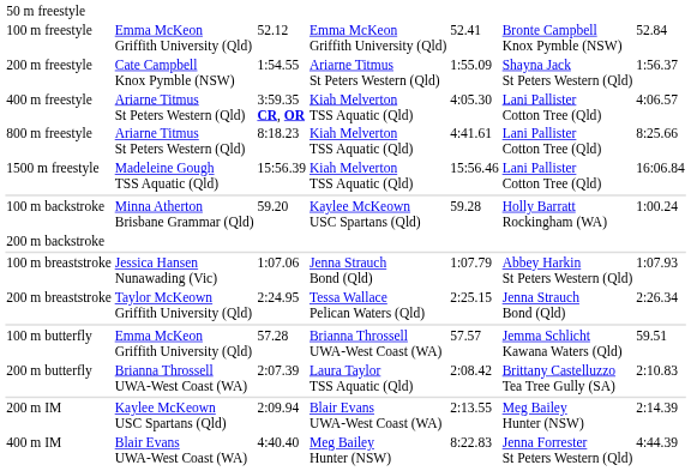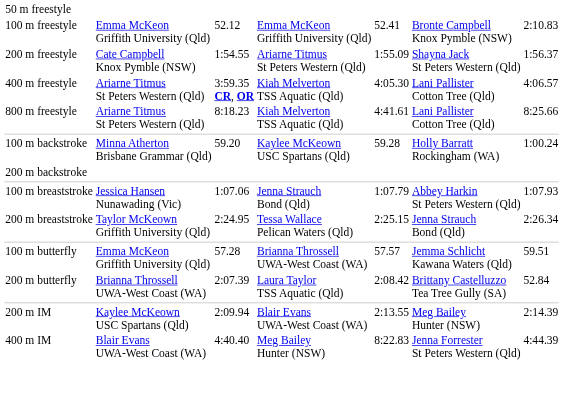100 m freestyle | column 7: 52.84 -> 2:10.83
- row: 1500 m freestyle | Madeleine Gough TSS Aquatic (Qld) | 15:56.39 | Kiah Melverton TSS Aquatic (Qld) | 15:56.46 | Lani Pallister Cotton Tree (Qld) | 16:06.84
200 m butterfly | column 7: 2:10.83 -> 52.84
